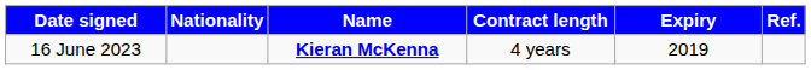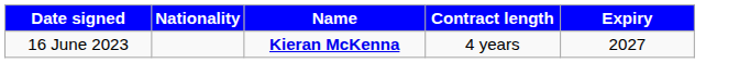- column: Ref.
16 June 2023 | Expiry: 2019 -> 2027
